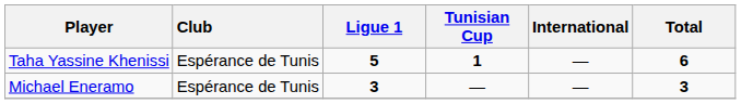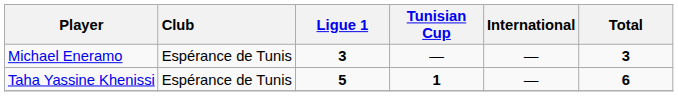rows swapped: Taha Yassine Khenissi <-> Michael Eneramo
